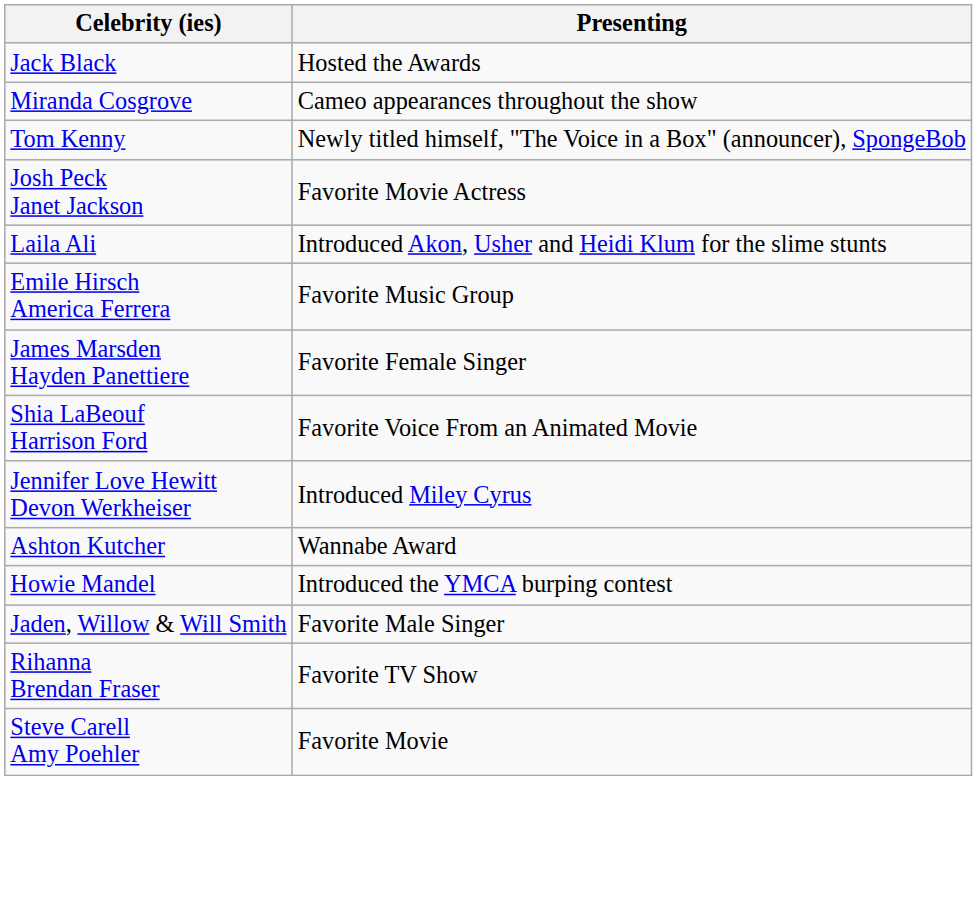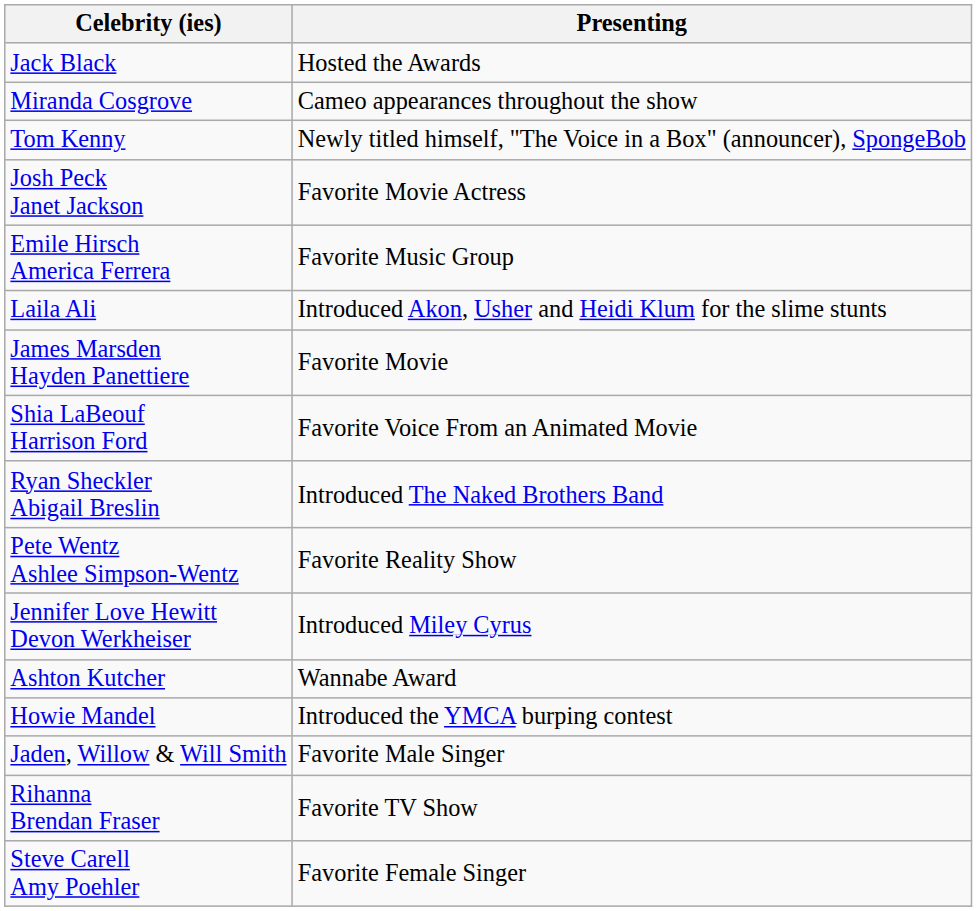rows swapped: Emile Hirsch America Ferrera <-> Laila Ali
James Marsden Hayden Panettiere | Presenting: Favorite Female Singer -> Favorite Movie
+ row: Ryan Sheckler Abigail Breslin | Introduced The Naked Brothers Band
+ row: Pete Wentz Ashlee Simpson-Wentz | Favorite Reality Show
Steve Carell Amy Poehler | Presenting: Favorite Movie -> Favorite Female Singer
